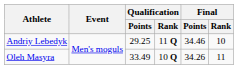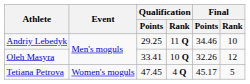Oleh Masyra | Qualification / Points: 33.49 -> 33.41
Oleh Masyra | Final / Points: 34.26 -> 32.26
Oleh Masyra | Final / Rank: 11 -> 12
+ row: Tetiana Petrova | Women's moguls | 47.45 | 4 Q | 45.17 | 5
